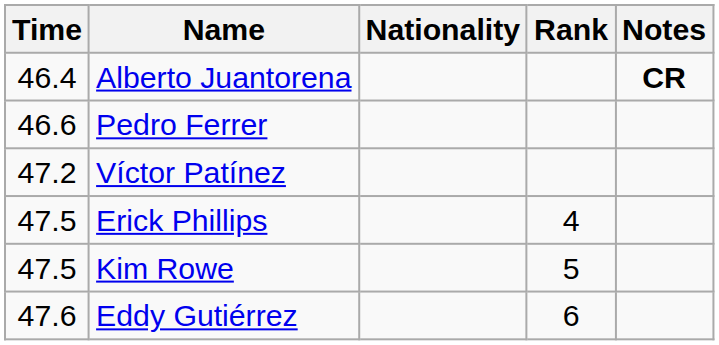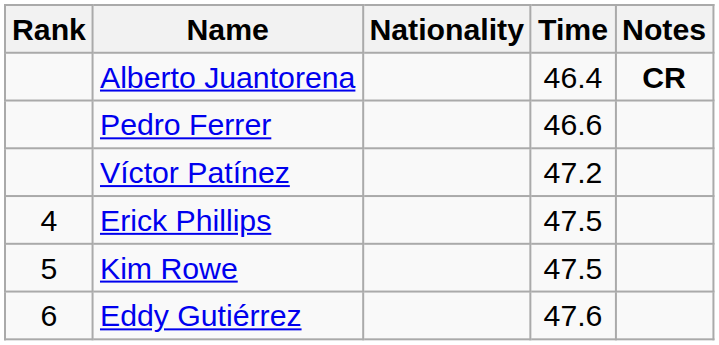columns swapped: Rank <-> Time
